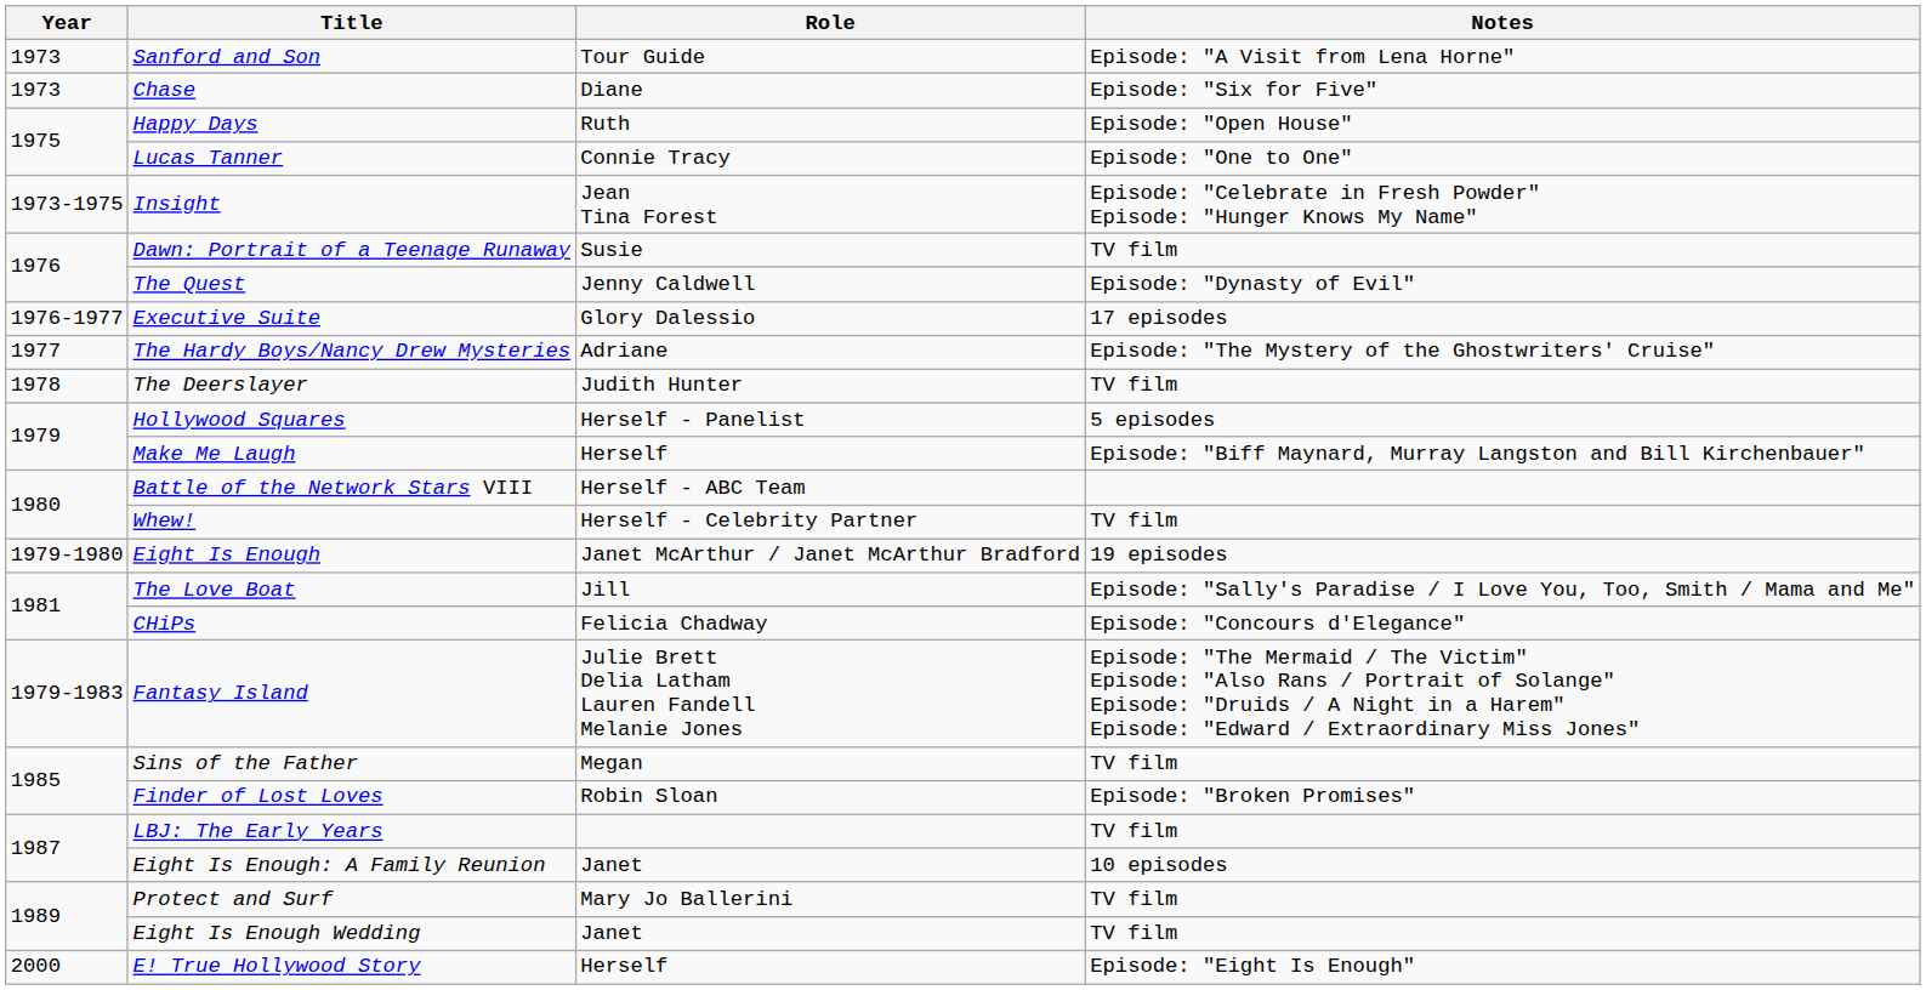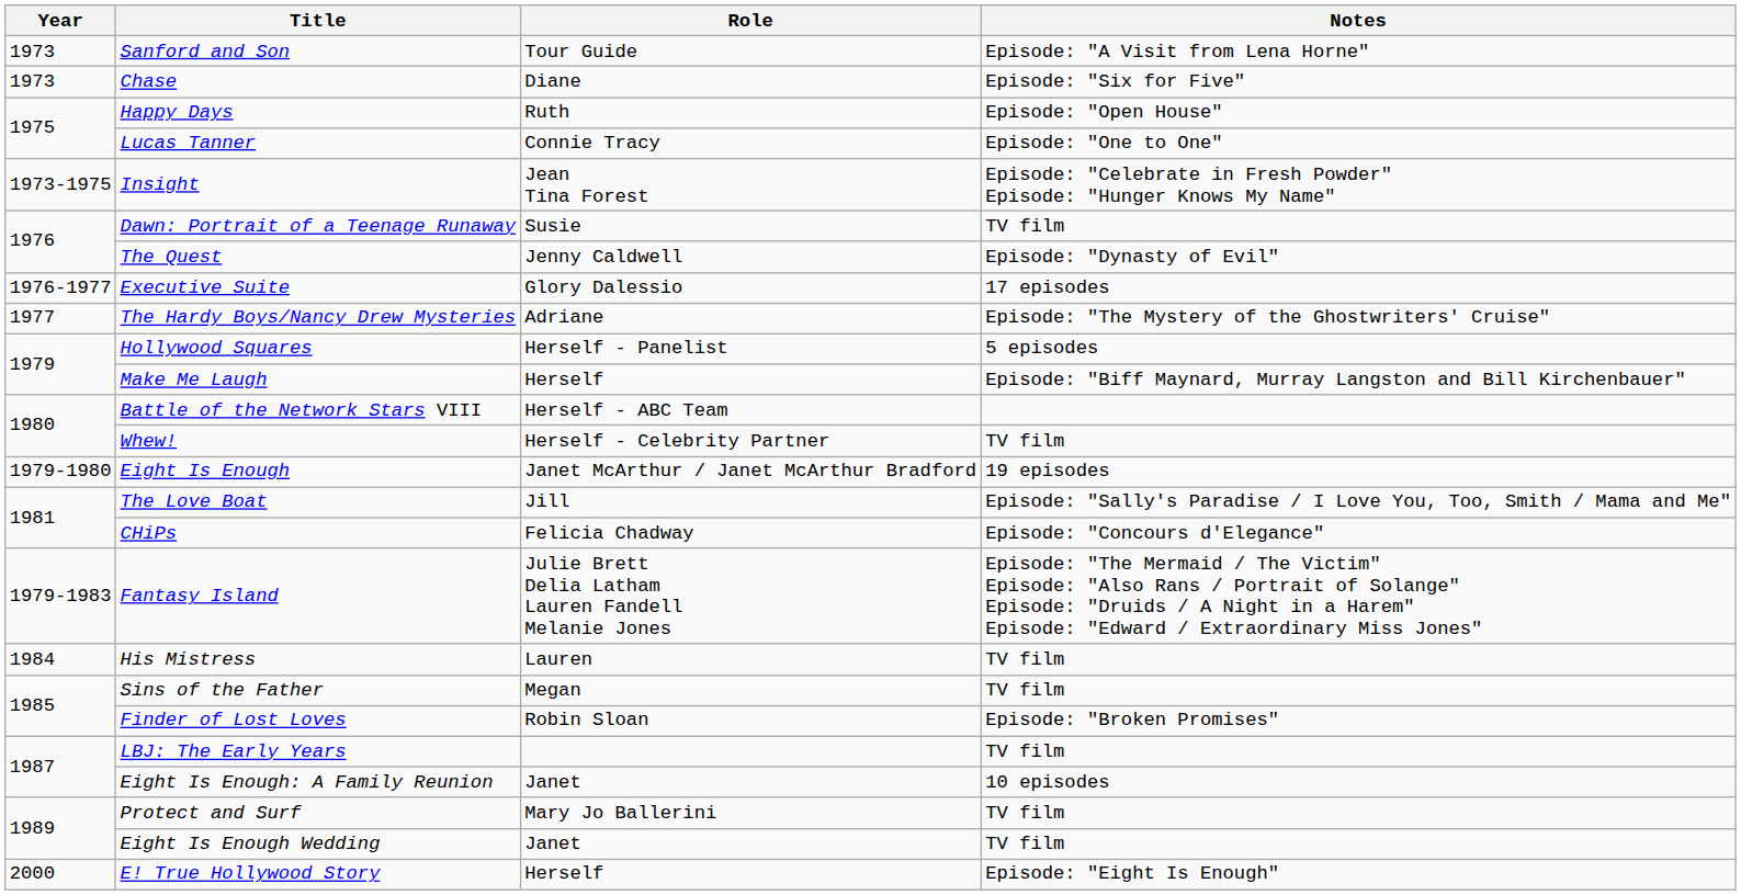- row: 1978 | The Deerslayer | Judith Hunter | TV film
+ row: 1984 | His Mistress | Lauren | TV film
